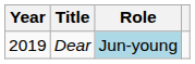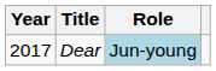Dear | Year: 2019 -> 2017
